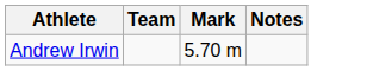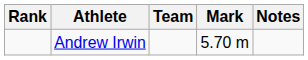+ column: Rank
